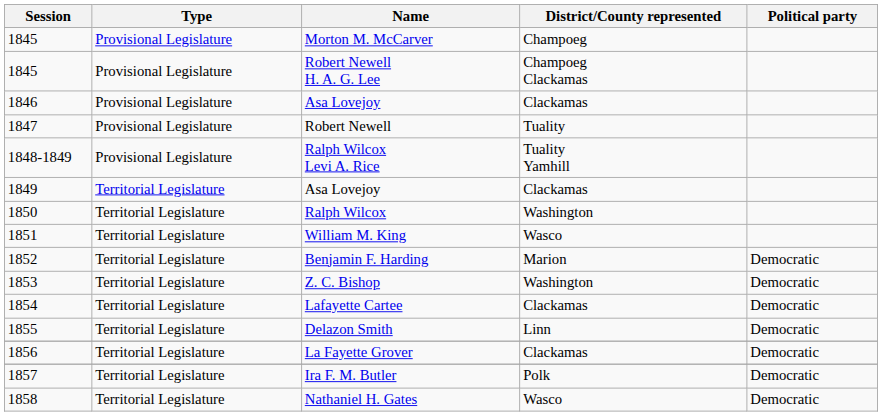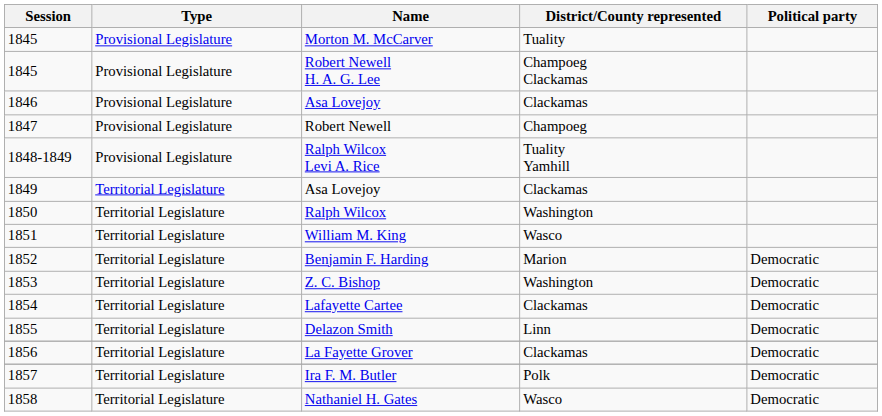Morton M. McCarver | District/County represented: Champoeg -> Tuality
Robert Newell | District/County represented: Tuality -> Champoeg
